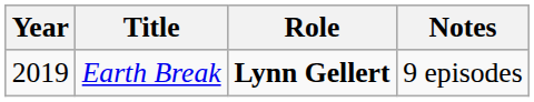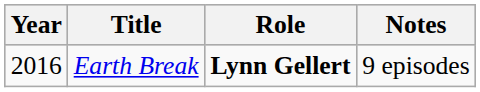Earth Break | Year: 2019 -> 2016
